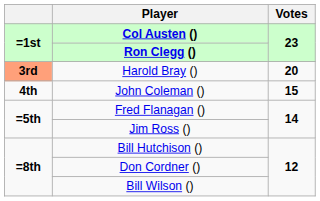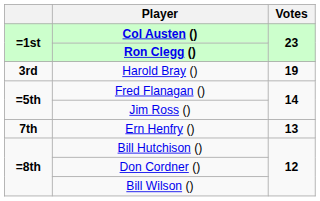Harold Bray () | column 1: lightsalmon background -> no background
Harold Bray () | Votes: 20 -> 19
- row: 4th | John Coleman () | 15
+ row: 7th | Ern Henfry () | 13
